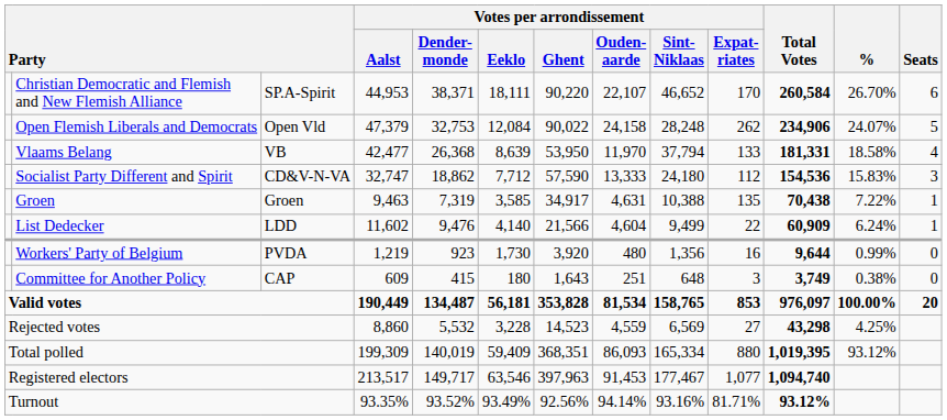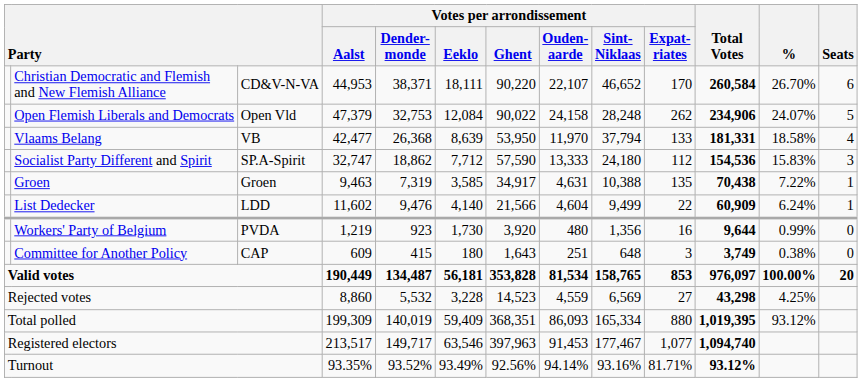Christian Democratic and Flemish and New Flemish Alliance | column 3: SP.A-Spirit -> CD&V-N-VA
Socialist Party Different and Spirit | column 3: CD&V-N-VA -> SP.A-Spirit
